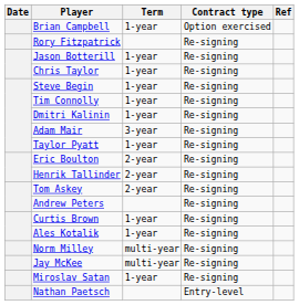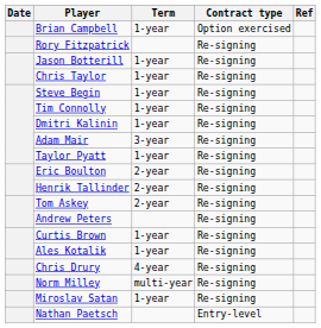+ row: Chris Drury | 4-year | Re-signing
- row: Jay McKee | multi-year | Re-signing
